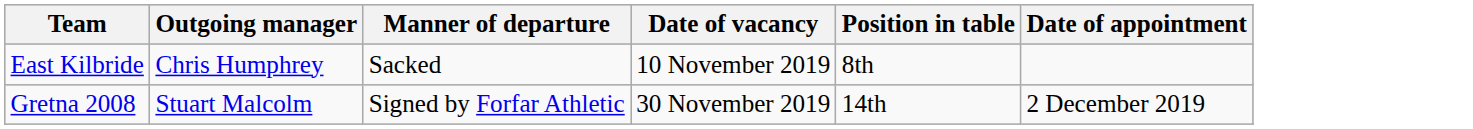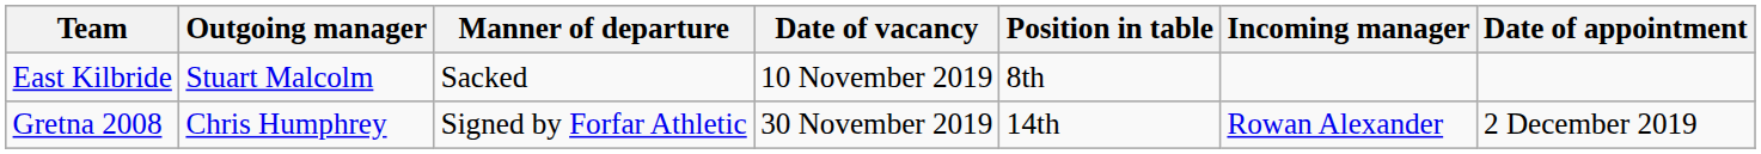+ column: Incoming manager | Rowan Alexander
East Kilbride | Outgoing manager: Chris Humphrey -> Stuart Malcolm
Gretna 2008 | Outgoing manager: Stuart Malcolm -> Chris Humphrey
